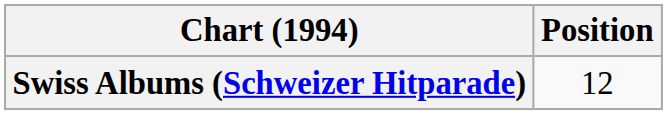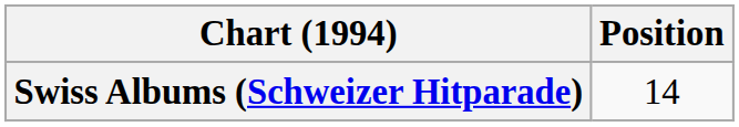Swiss Albums (Schweizer Hitparade) | Position: 12 -> 14
